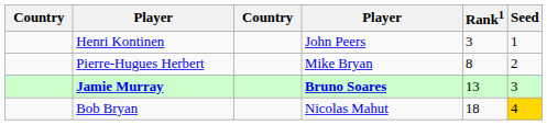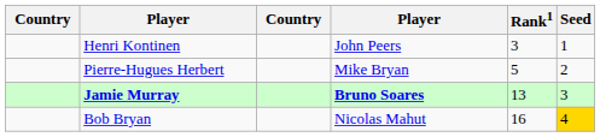Pierre-Hugues Herbert | Rank1: 8 -> 5
Bob Bryan | Rank1: 18 -> 16
